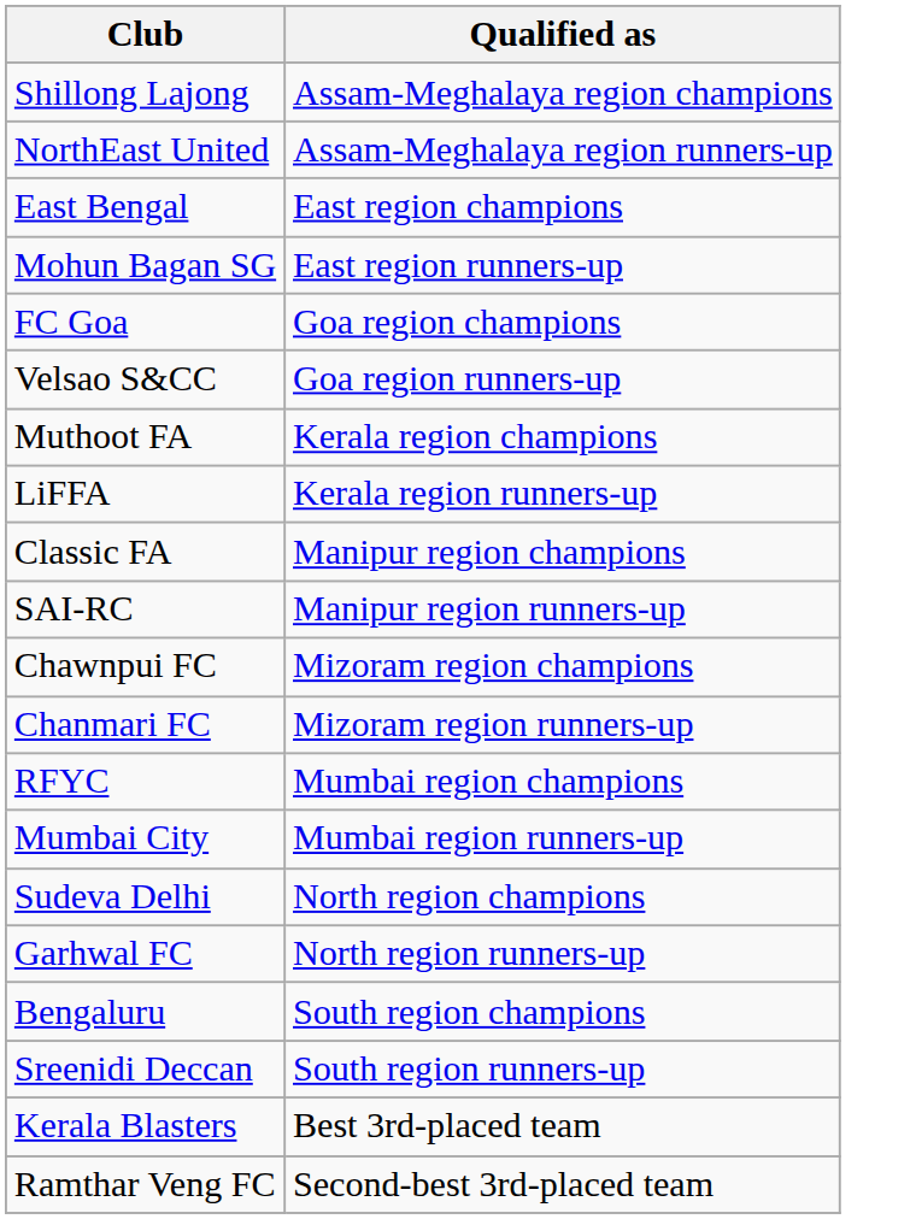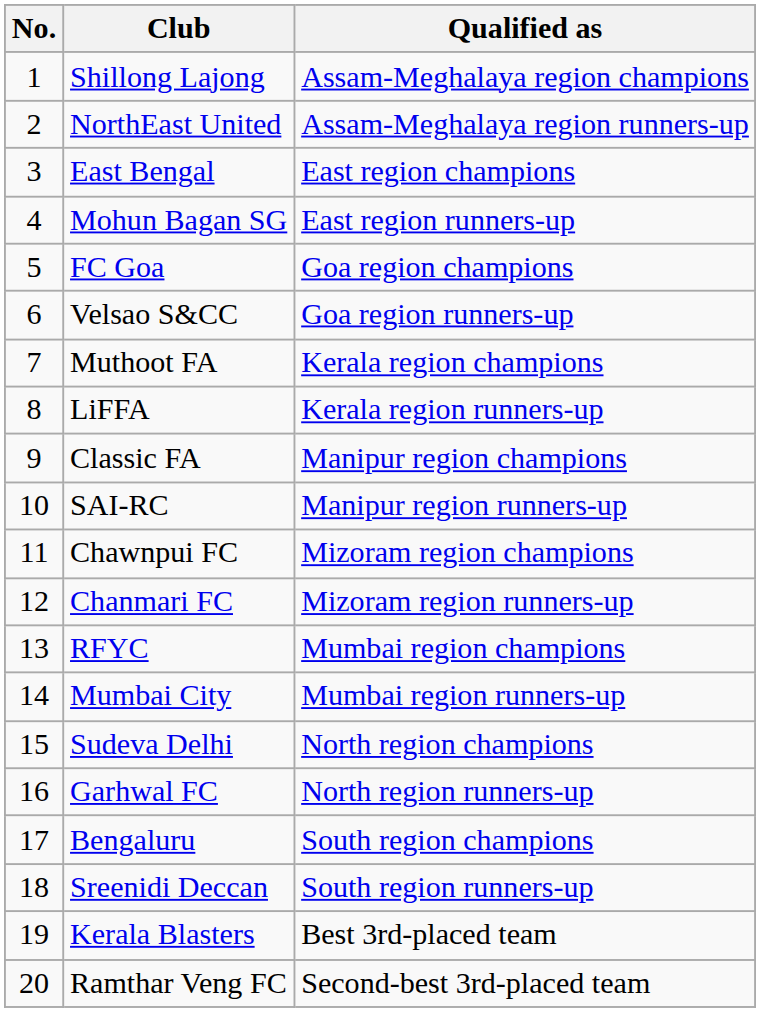+ column: No. | 1 | 2 | 3 | 4 | 5 | 6 | 7 | 8 | 9 | 10 | 11 | 12 | 13 | 14 | 15 | 16 | 17 | 18 | 19 | 20
